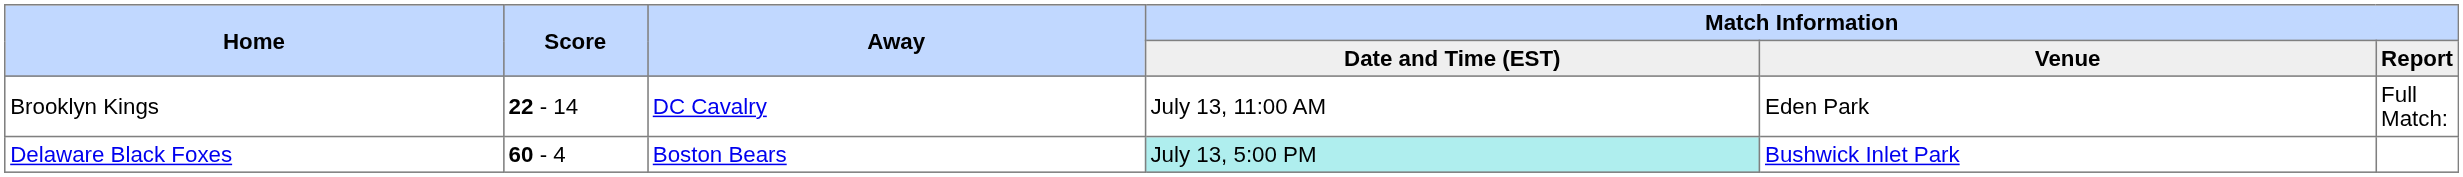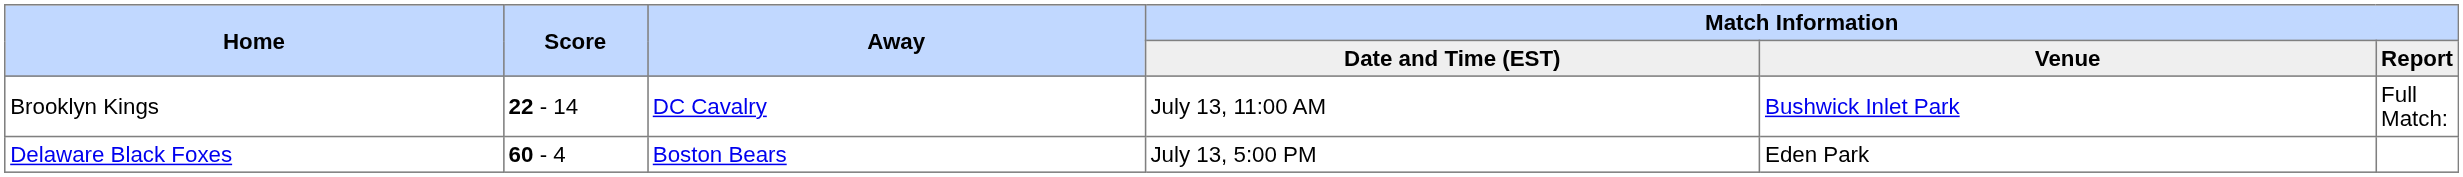Brooklyn Kings | column 5: Eden Park -> Bushwick Inlet Park
Delaware Black Foxes | column 4: paleturquoise background -> no background
Delaware Black Foxes | column 5: Bushwick Inlet Park -> Eden Park
